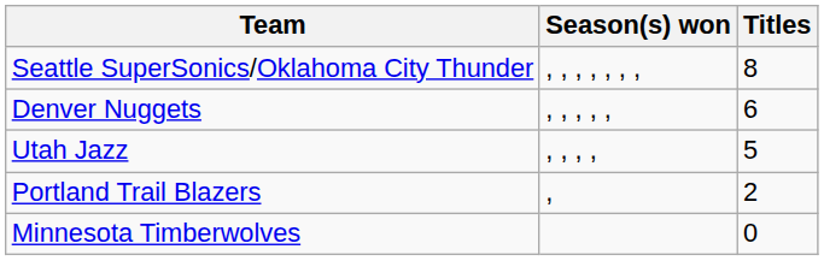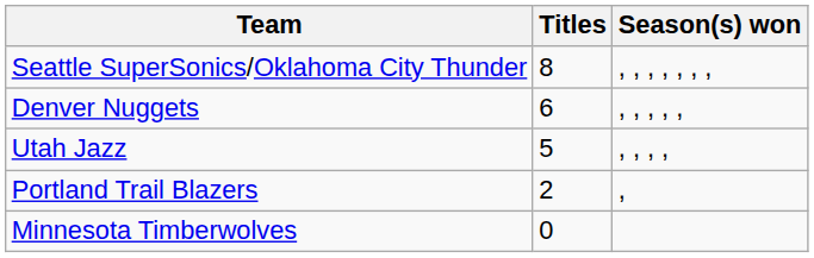columns swapped: Titles <-> Season(s) won
